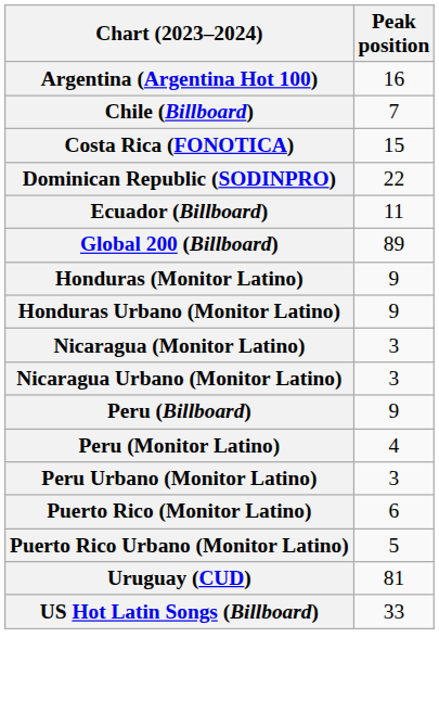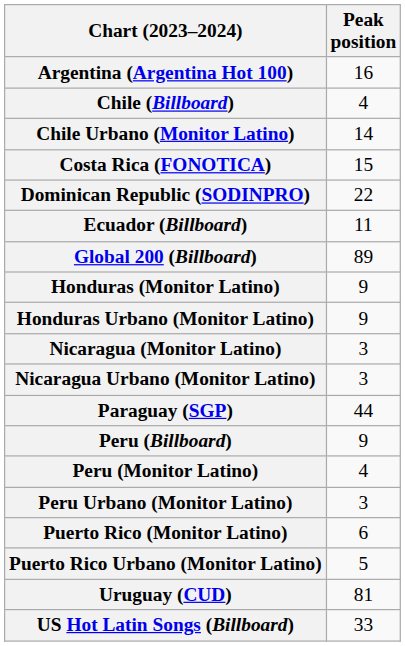Chile (Billboard) | Peak position: 7 -> 4
+ row: Chile Urbano (Monitor Latino) | 14
+ row: Paraguay (SGP) | 44
